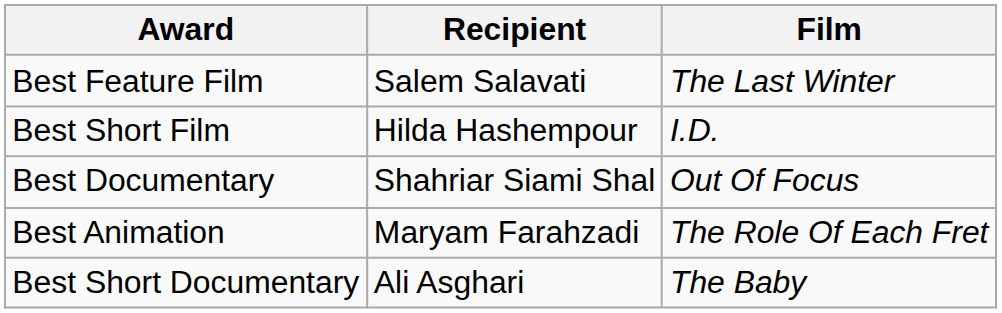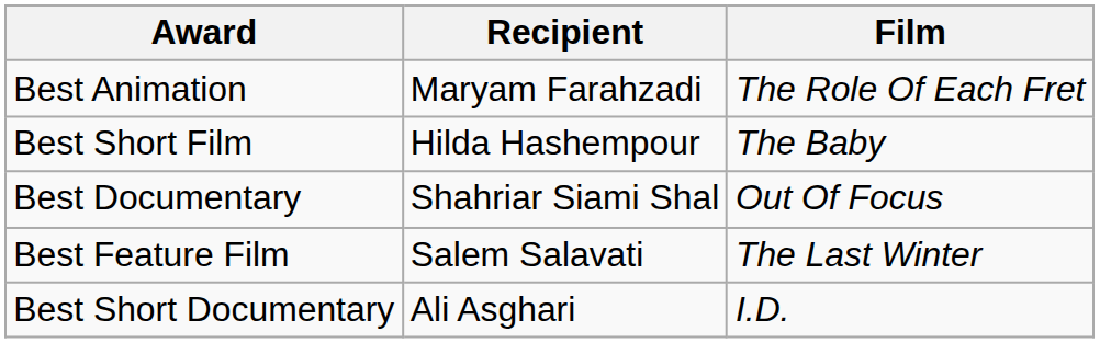rows swapped: Best Feature Film <-> Best Animation
Best Short Film | Film: I.D. -> The Baby
Best Short Documentary | Film: The Baby -> I.D.
